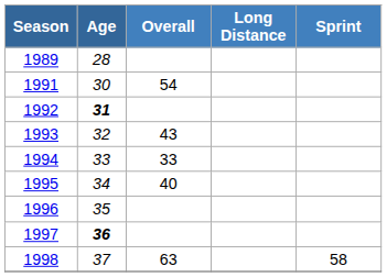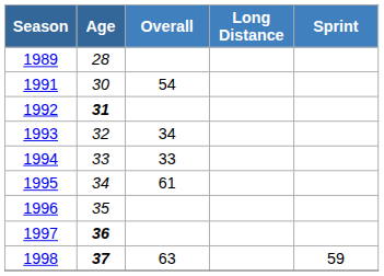1993 | Overall: 43 -> 34
1995 | Overall: 40 -> 61
1998 | Age: normal -> bold
1998 | Sprint: 58 -> 59
